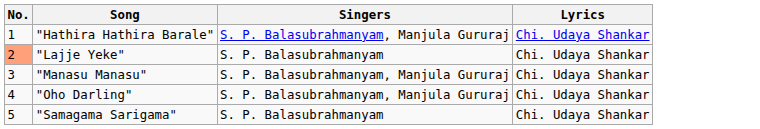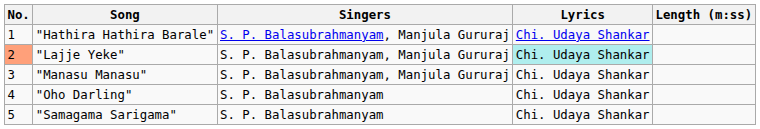+ column: Length (m:ss)
"Lajje Yeke" | Singers: S. P. Balasubrahmanyam -> S. P. Balasubrahmanyam, Manjula Gururaj
"Lajje Yeke" | Lyrics: no background -> paleturquoise background
"Oho Darling" | Singers: S. P. Balasubrahmanyam, Manjula Gururaj -> S. P. Balasubrahmanyam
